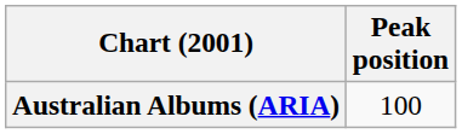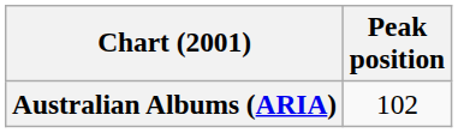Australian Albums (ARIA) | Peak position: 100 -> 102
